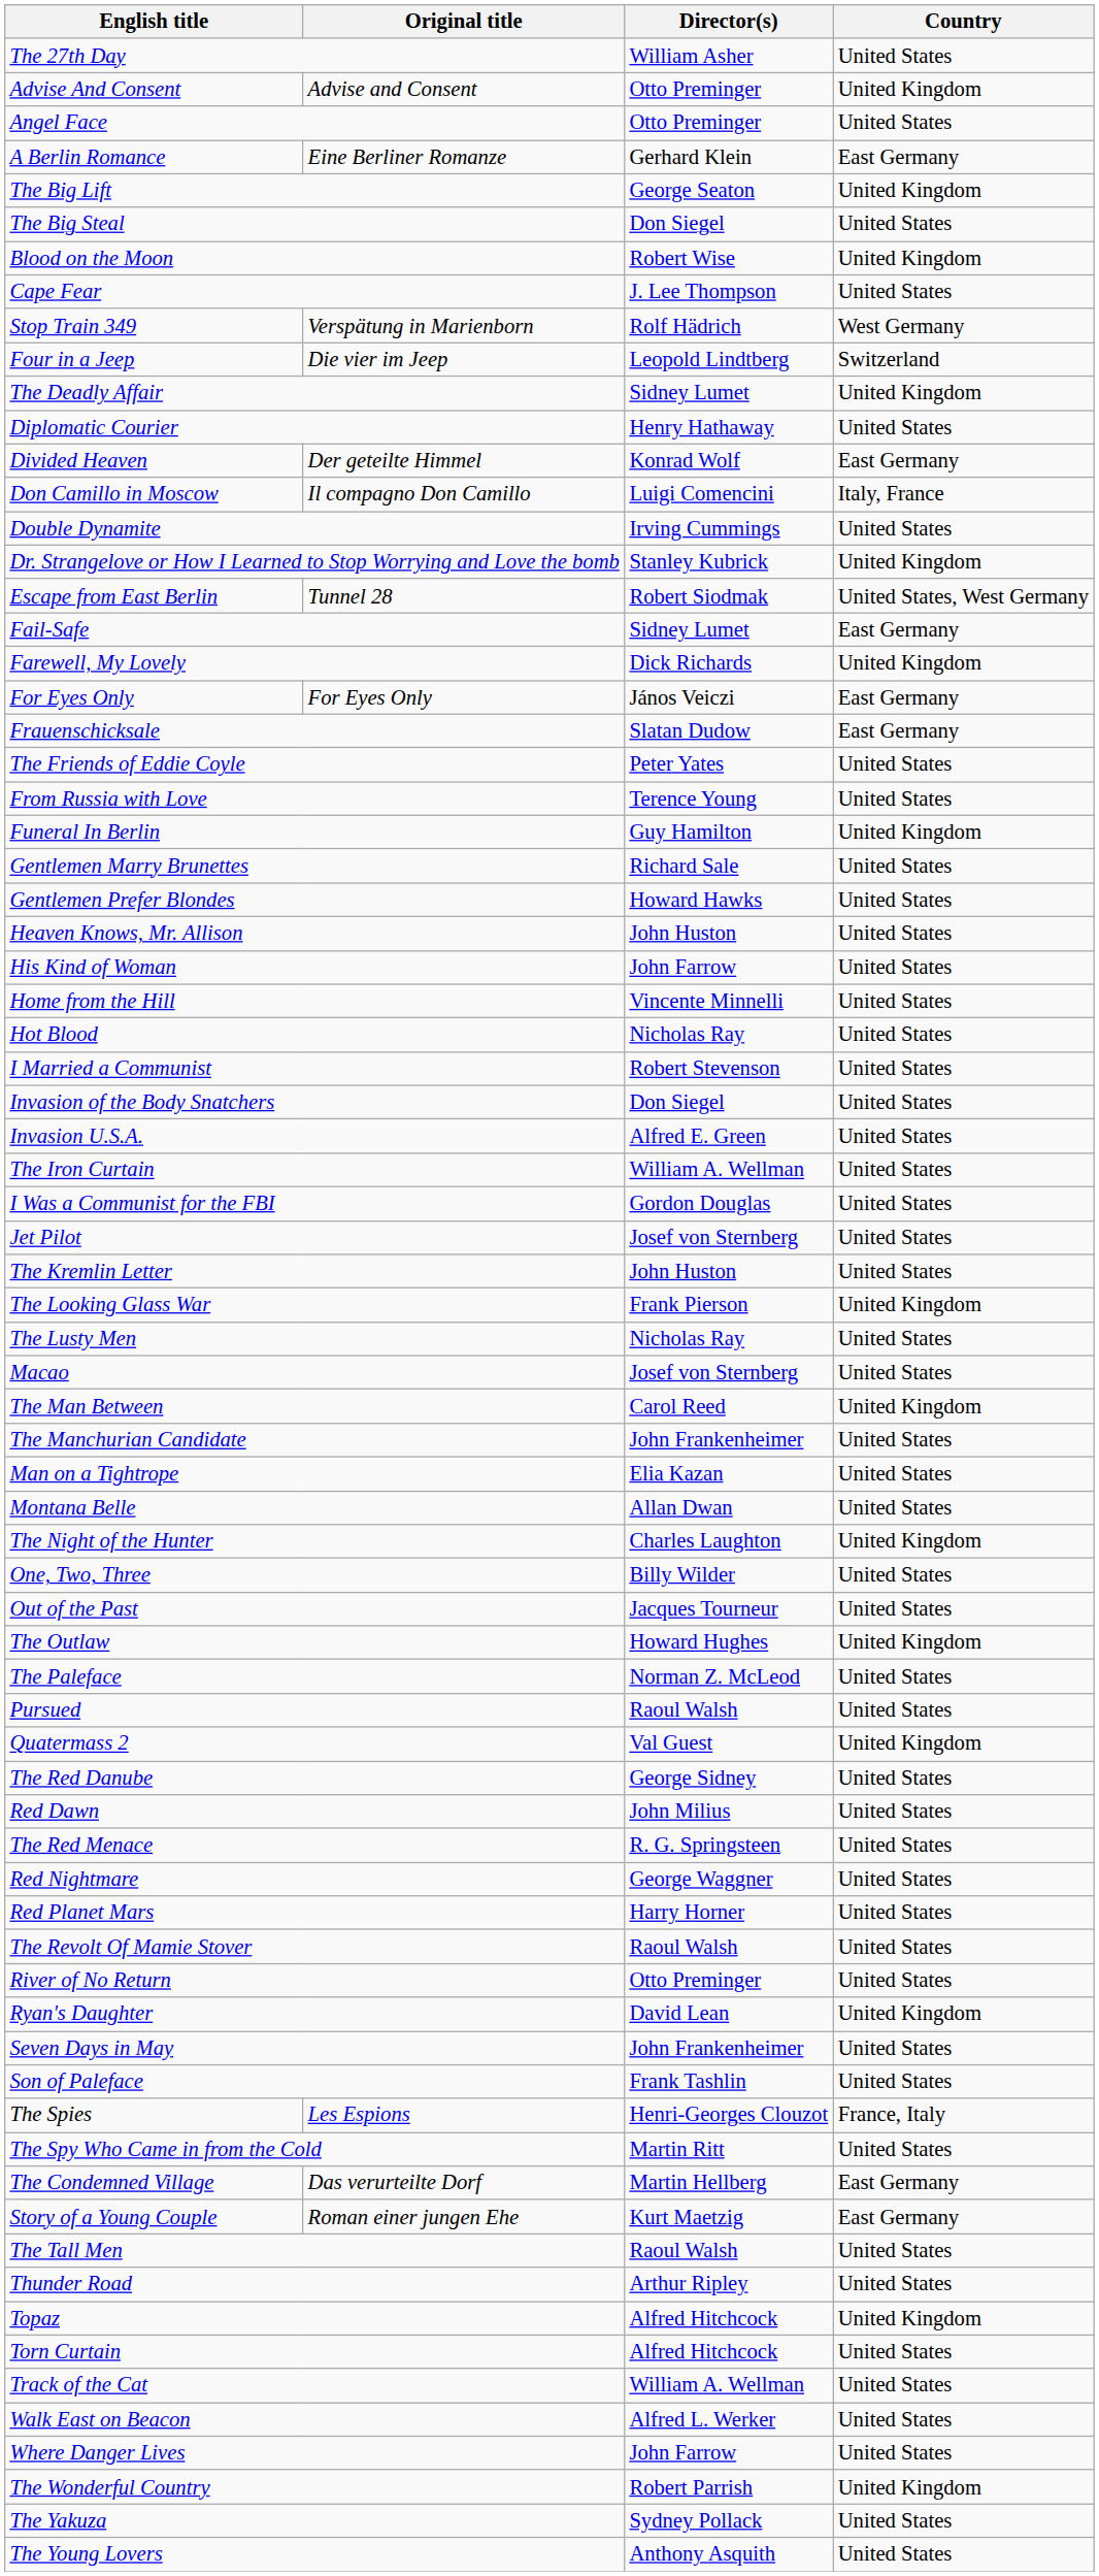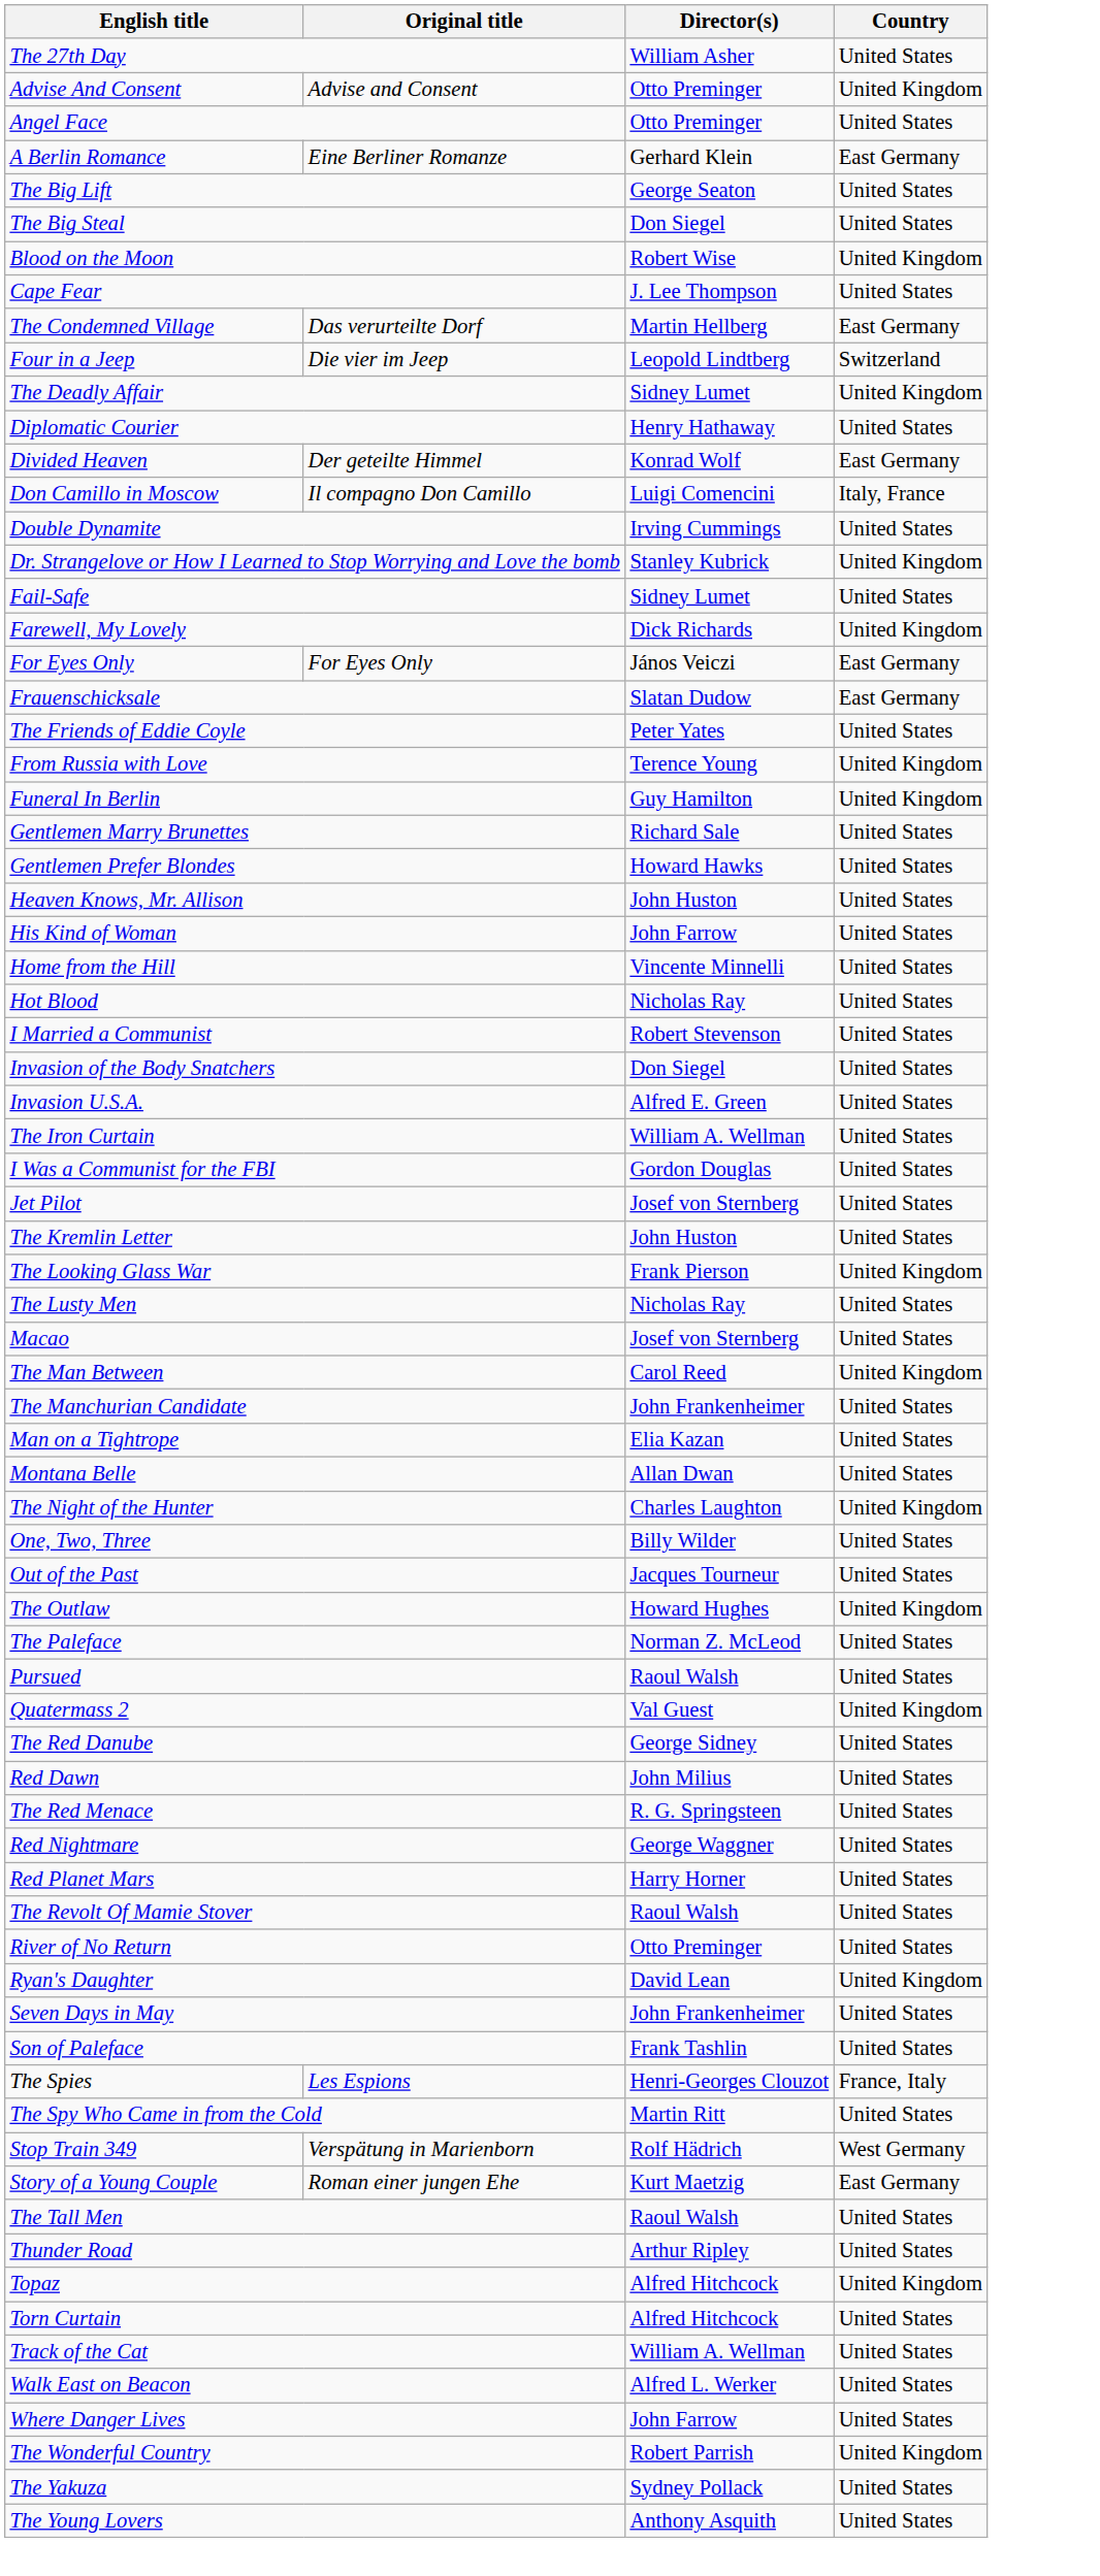The Big Lift | Country: United Kingdom -> United States
rows swapped: The Condemned Village <-> Stop Train 349
- row: Escape from East Berlin | Tunnel 28 | Robert Siodmak | United States, West Germany
Fail-Safe | Country: East Germany -> United States
From Russia with Love | Country: United States -> United Kingdom
